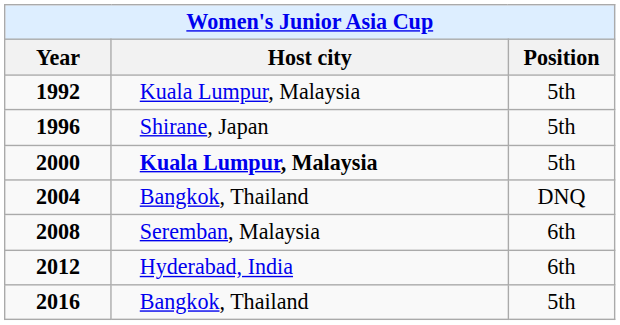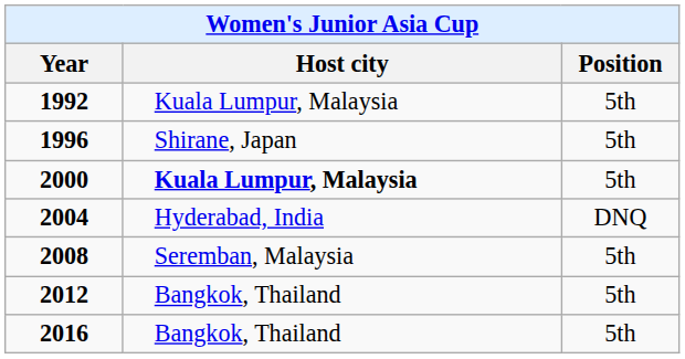2004 | Host city: Bangkok, Thailand -> Hyderabad, India
2008 | Position: 6th -> 5th
2012 | Host city: Hyderabad, India -> Bangkok, Thailand
2012 | Position: 6th -> 5th
